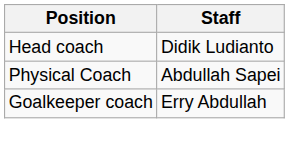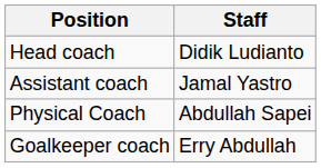+ row: Assistant coach | Jamal Yastro
